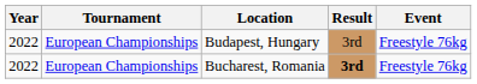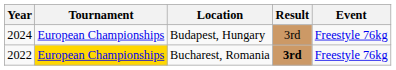Budapest, Hungary | Year: 2022 -> 2024
Bucharest, Romania | Tournament: no background -> gold background
